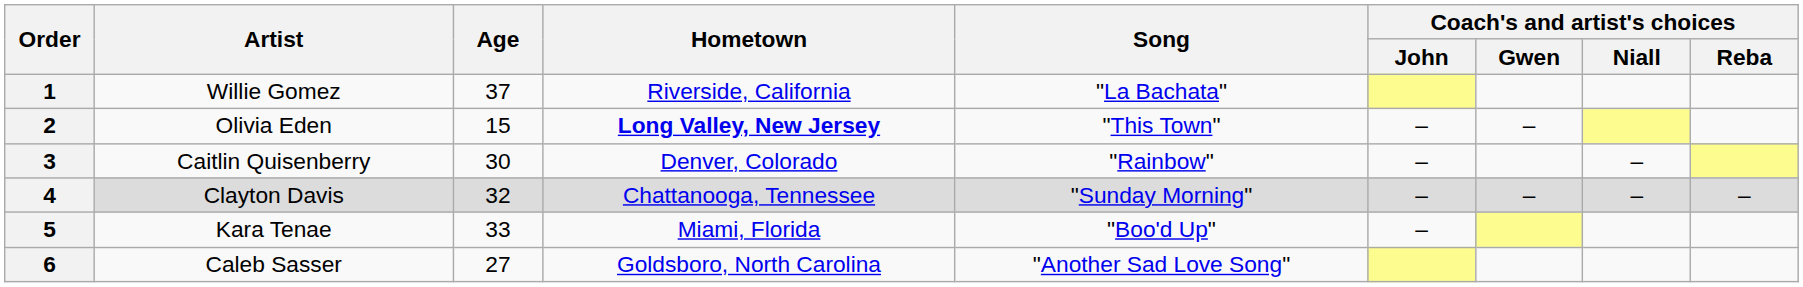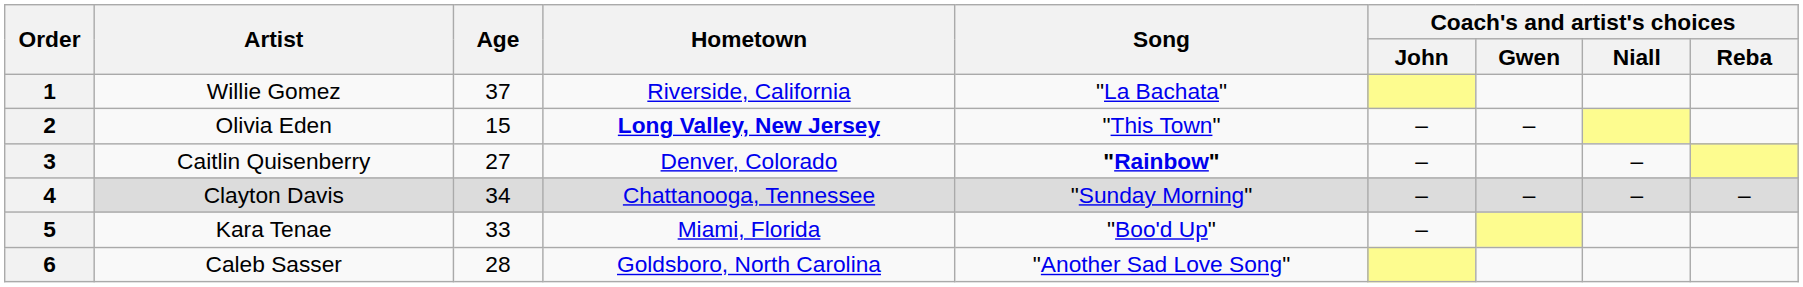3 | Age: 30 -> 27
3 | Song: normal -> bold
4 | Age: 32 -> 34
6 | Age: 27 -> 28
